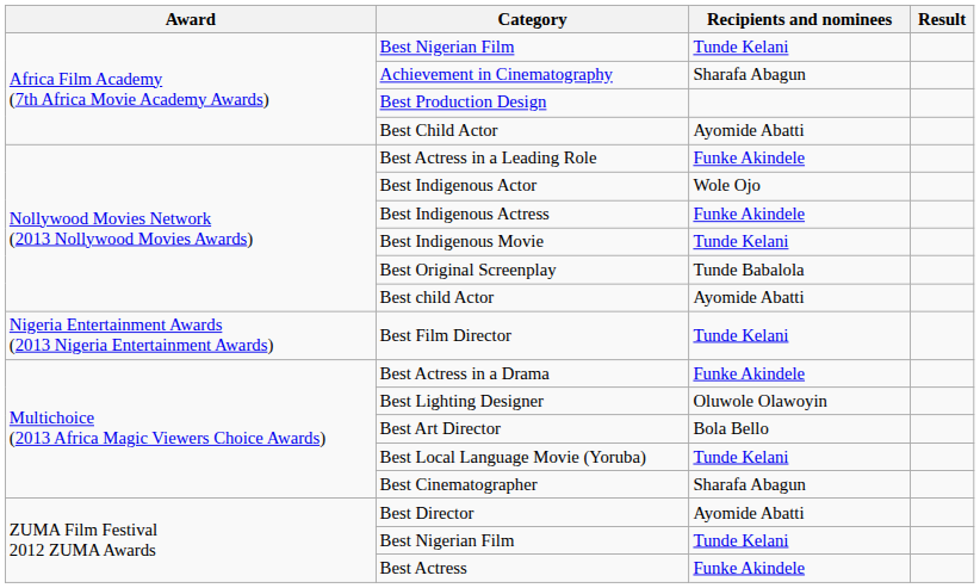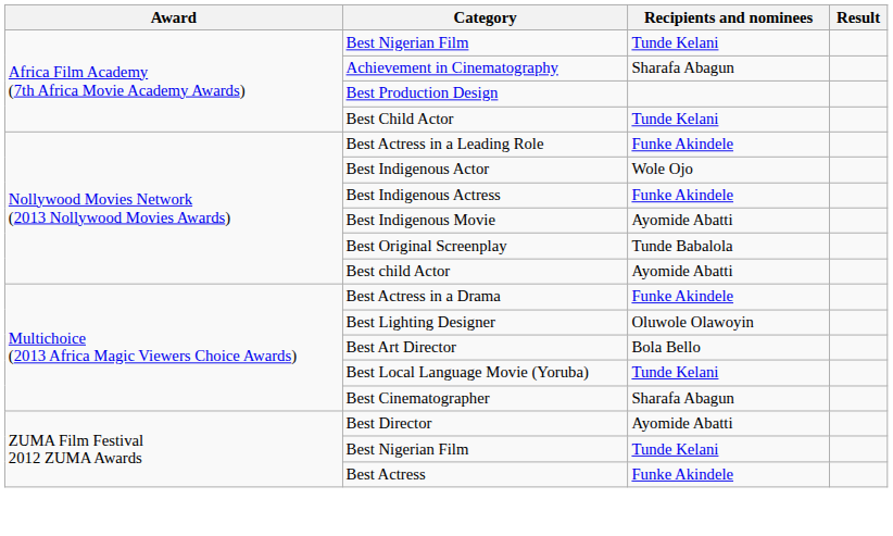Best Child Actor | Recipients and nominees: Ayomide Abatti -> Tunde Kelani
Best Indigenous Movie | Recipients and nominees: Tunde Kelani -> Ayomide Abatti
- row: Nigeria Entertainment Awards (2013 Nigeria Entertainment Awards) | Best Film Director | Tunde Kelani
